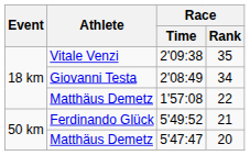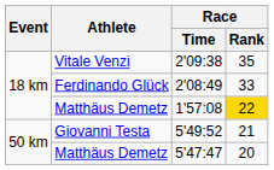2'08:49 | Athlete: Giovanni Testa -> Ferdinando Glück
2'08:49 | Race / Rank: 34 -> 33
1'57:08 | Race / Rank: no background -> gold background
5'49:52 | Athlete: Ferdinando Glück -> Giovanni Testa
